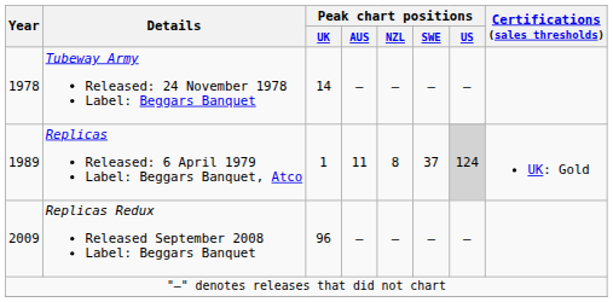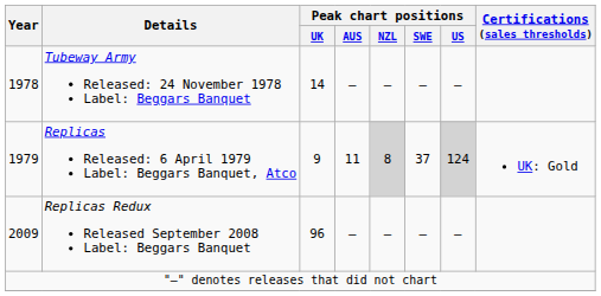Replicas Released: 6 April 1979 Label: Beggars Banquet, Atco | Year: 1989 -> 1979
Replicas Released: 6 April 1979 Label: Beggars Banquet, Atco | Peak chart positions / UK: 1 -> 9
Replicas Released: 6 April 1979 Label: Beggars Banquet, Atco | Peak chart positions / NZL: no background -> lightgrey background
